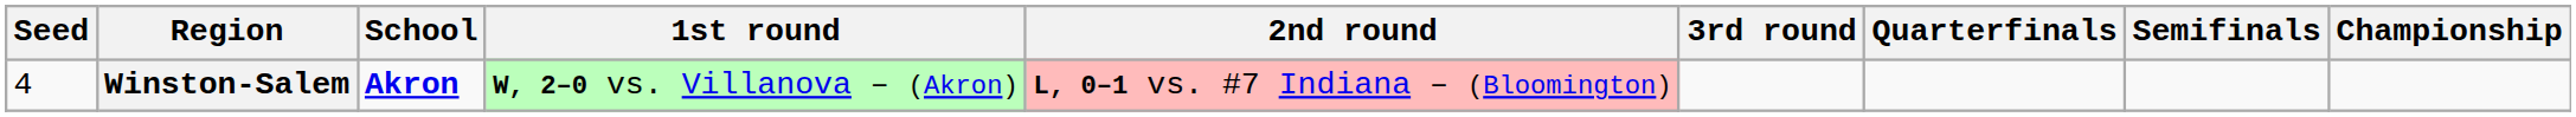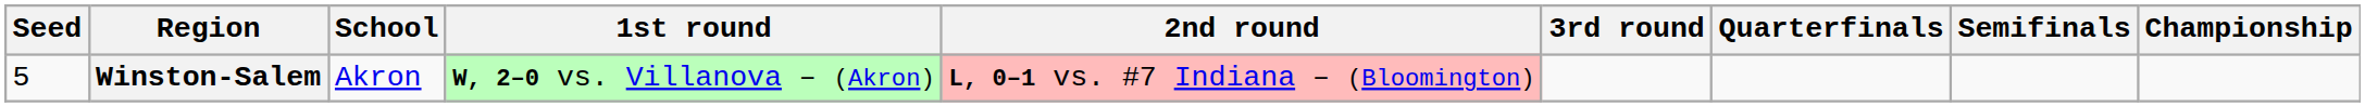Winston-Salem | Seed: 4 -> 5
Winston-Salem | School: bold -> normal
